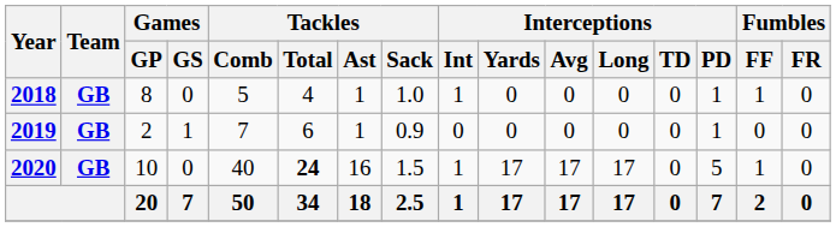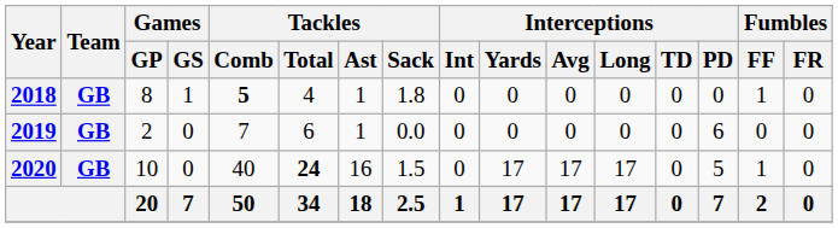2018 | Games / GS: 0 -> 1
2018 | Tackles / Comb: normal -> bold
2018 | Tackles / Sack: 1.0 -> 1.8
2018 | Interceptions / Int: 1 -> 0
2018 | Interceptions / PD: 1 -> 0
2019 | Games / GS: 1 -> 0
2019 | Tackles / Sack: 0.9 -> 0.0
2019 | Interceptions / PD: 1 -> 6
2020 | Interceptions / Int: 1 -> 0
